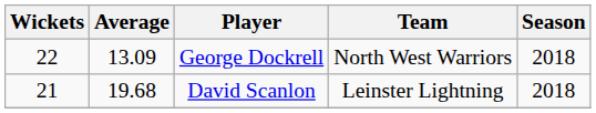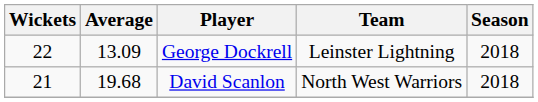George Dockrell | Team: North West Warriors -> Leinster Lightning
David Scanlon | Team: Leinster Lightning -> North West Warriors
